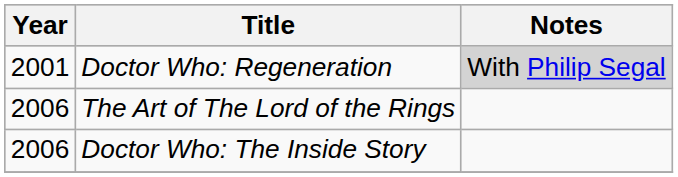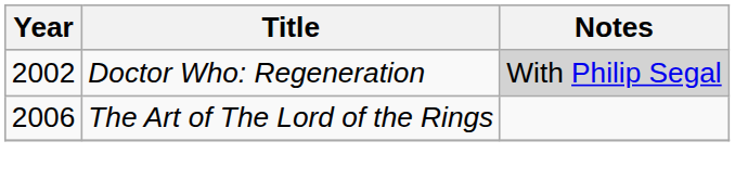Doctor Who: Regeneration | Year: 2001 -> 2002
- row: 2006 | Doctor Who: The Inside Story
